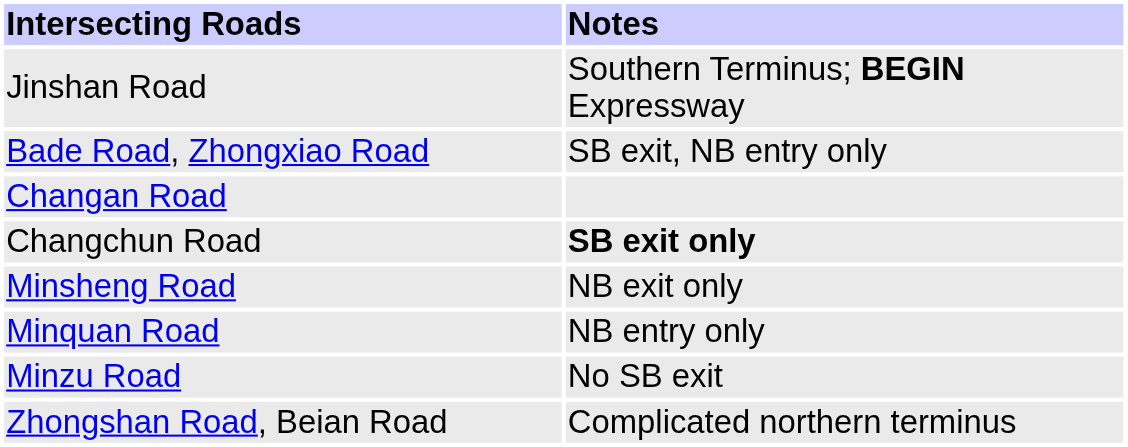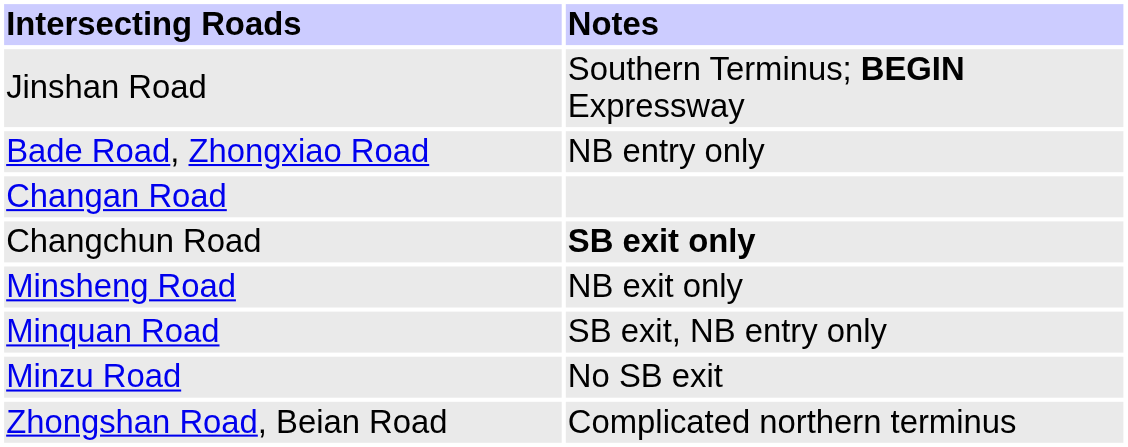Bade Road, Zhongxiao Road | Notes: SB exit, NB entry only -> NB entry only
Minquan Road | Notes: NB entry only -> SB exit, NB entry only
